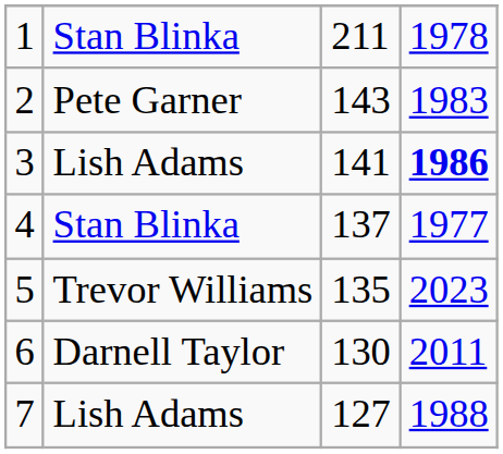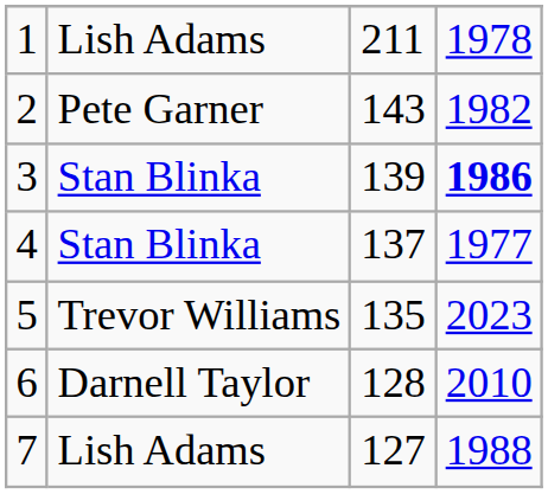1 | column 2: Stan Blinka -> Lish Adams
2 | column 4: 1983 -> 1982
3 | column 2: Lish Adams -> Stan Blinka
3 | column 3: 141 -> 139
6 | column 3: 130 -> 128
6 | column 4: 2011 -> 2010
